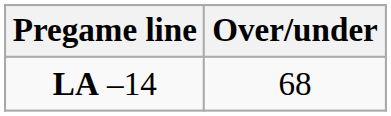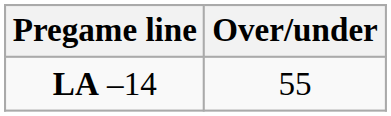LA –14 | Over/under: 68 -> 55
